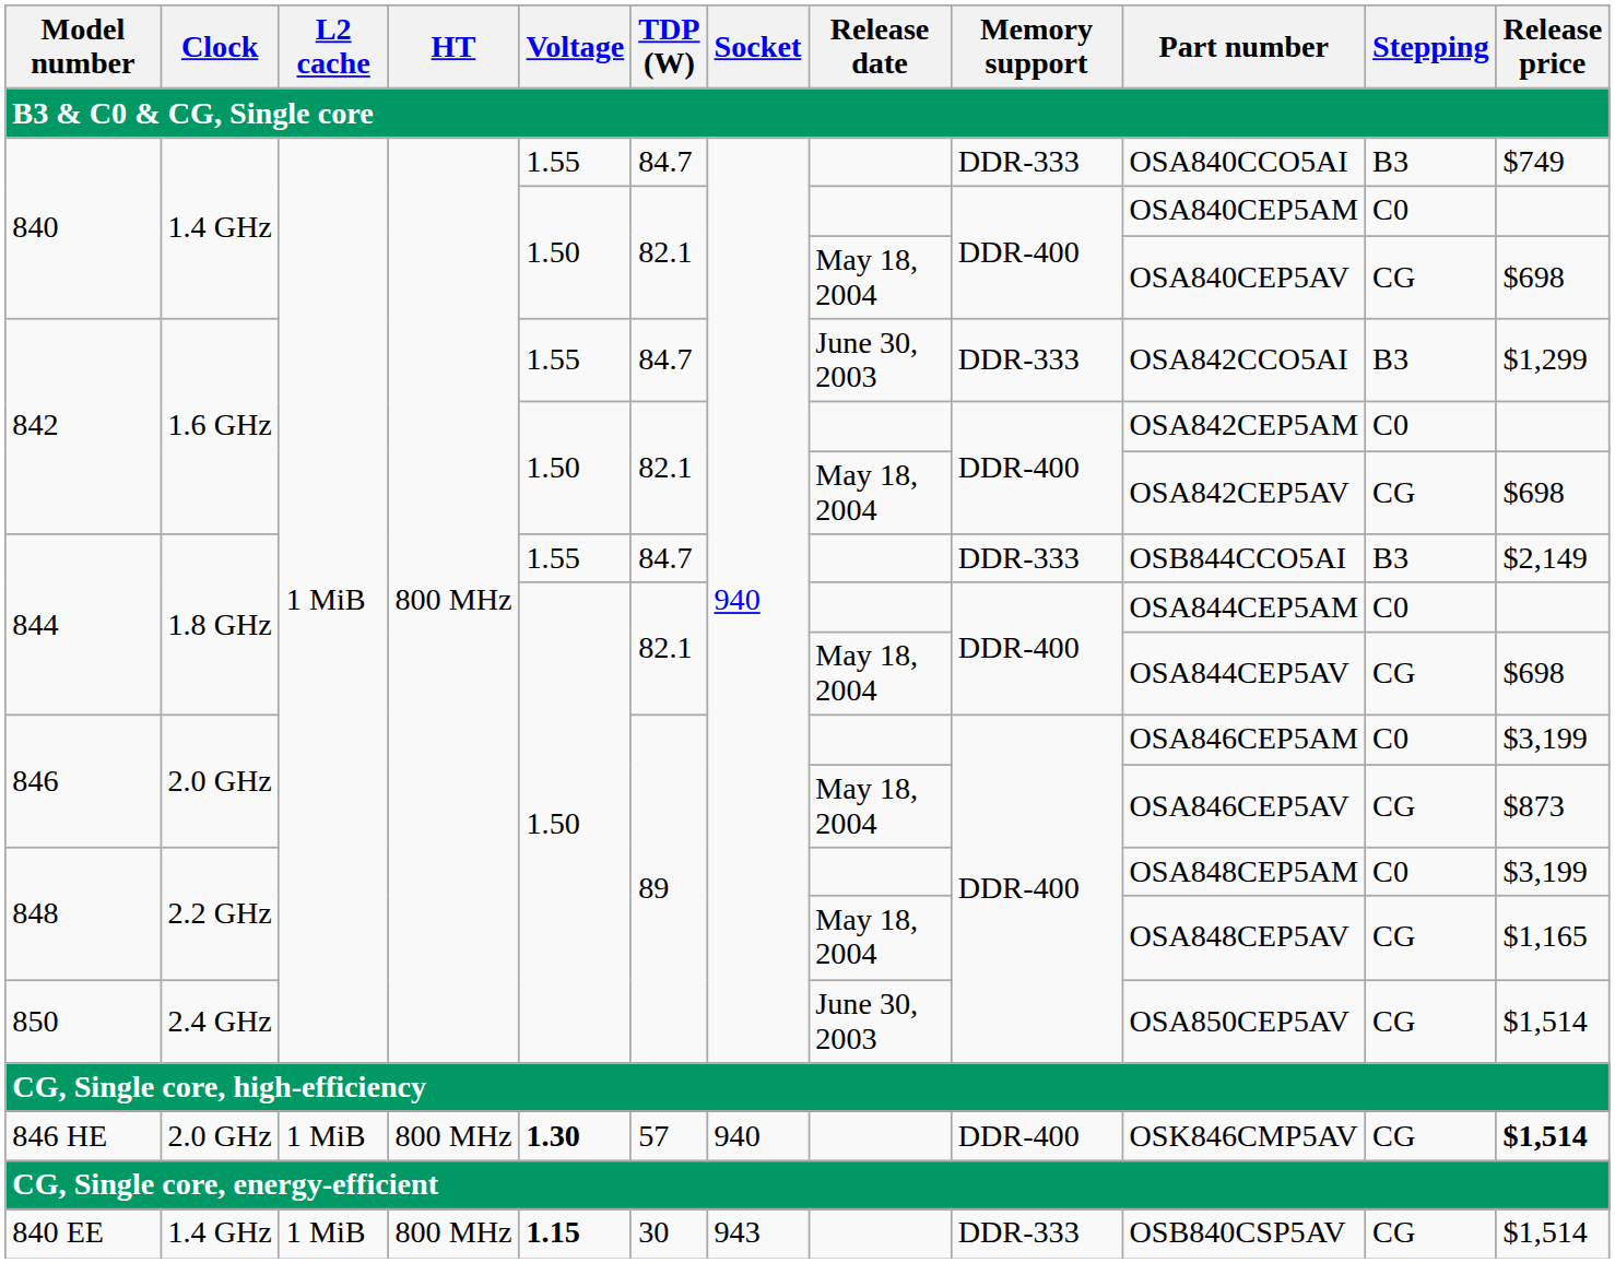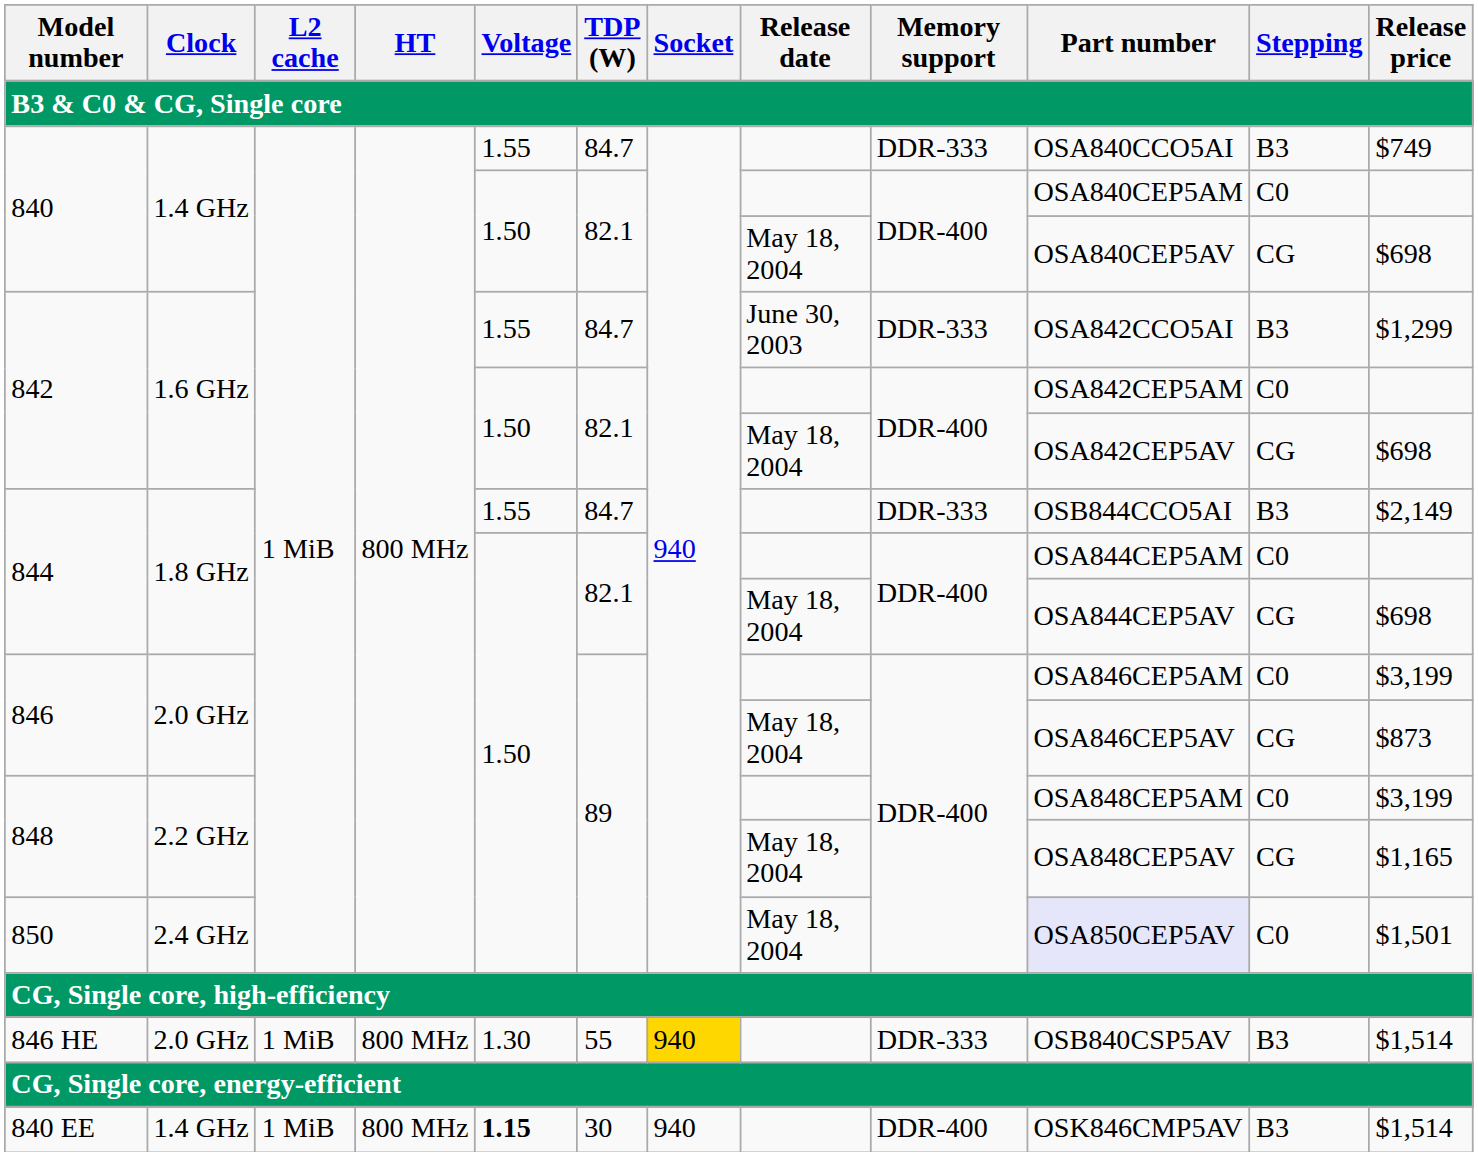850 | Release date: June 30, 2003 -> May 18, 2004
850 | Part number: no background -> lavender background
850 | Stepping: CG -> C0
850 | Release price: $1,514 -> $1,501
846 HE | Voltage: bold -> normal
846 HE | TDP (W): 57 -> 55
846 HE | Socket: no background -> gold background
846 HE | Memory support: DDR-400 -> DDR-333
846 HE | Part number: OSK846CMP5AV -> OSB840CSP5AV
846 HE | Stepping: CG -> B3
846 HE | Release price: bold -> normal
840 EE | Socket: 943 -> 940
840 EE | Memory support: DDR-333 -> DDR-400
840 EE | Part number: OSB840CSP5AV -> OSK846CMP5AV
840 EE | Stepping: CG -> B3
